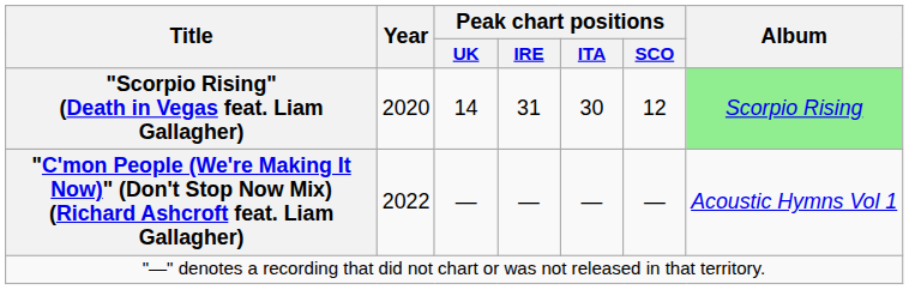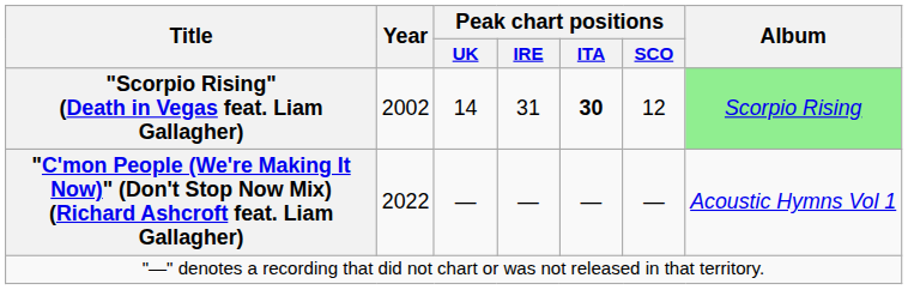"Scorpio Rising" (Death in Vegas feat. Liam Gallagher) | Year: 2020 -> 2002
"Scorpio Rising" (Death in Vegas feat. Liam Gallagher) | Peak chart positions / ITA: normal -> bold
